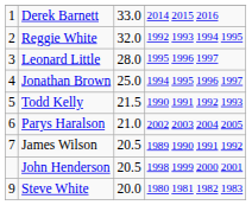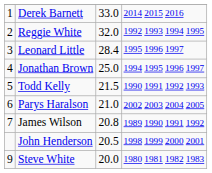Leonard Little | column 3: 28.0 -> 28.4
James Wilson | column 3: 20.5 -> 20.8
